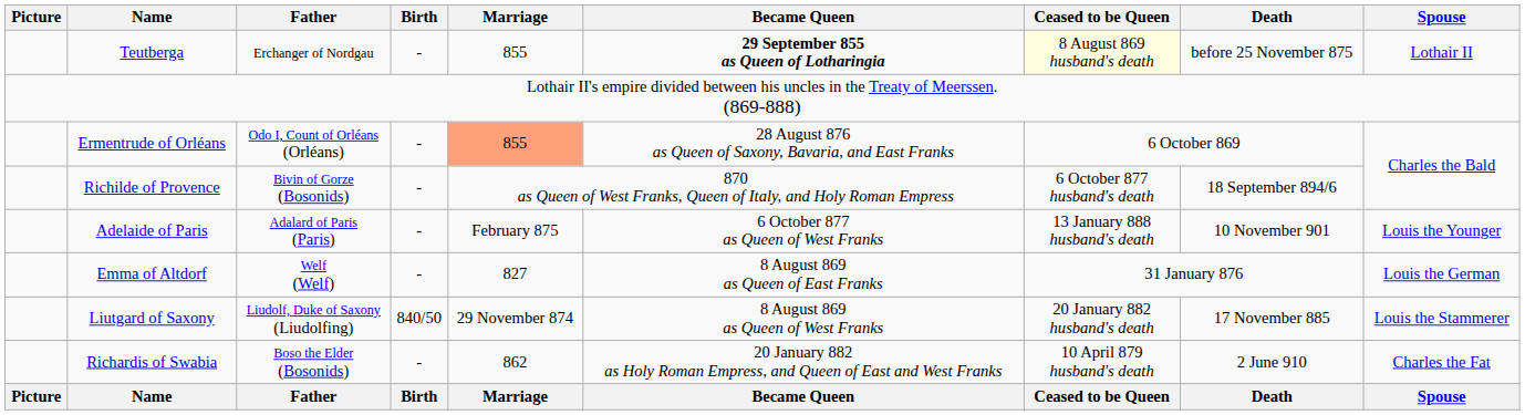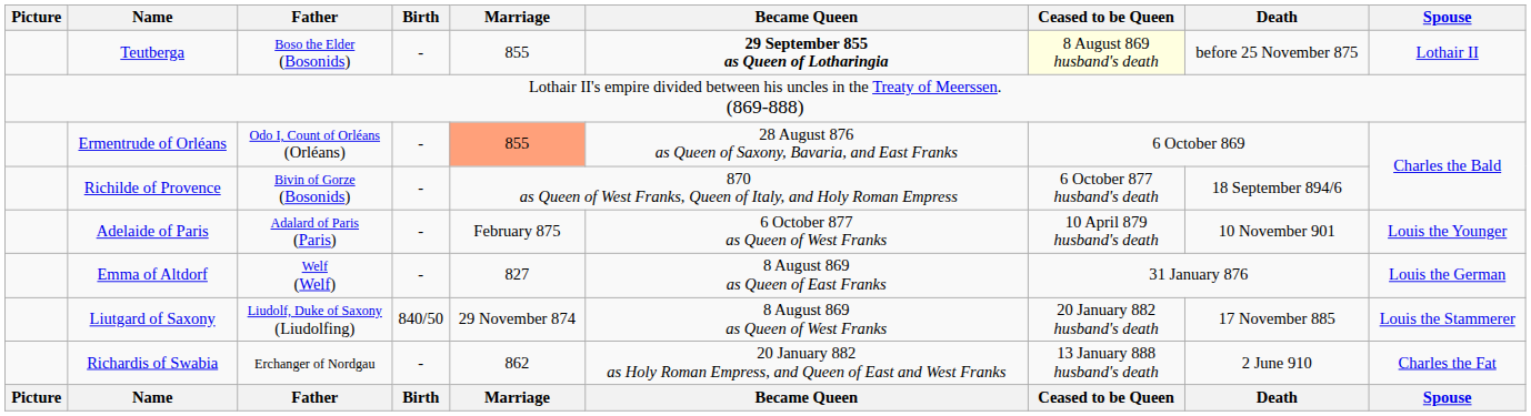Teutberga | Father: Erchanger of Nordgau -> Boso the Elder (Bosonids)
Adelaide of Paris | Ceased to be Queen: 13 January 888 husband's death -> 10 April 879 husband's death
Richardis of Swabia | Father: Boso the Elder (Bosonids) -> Erchanger of Nordgau
Richardis of Swabia | Ceased to be Queen: 10 April 879 husband's death -> 13 January 888 husband's death
